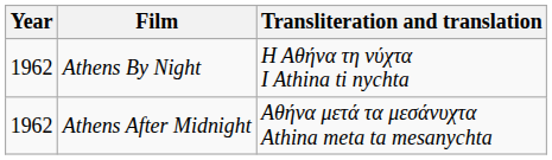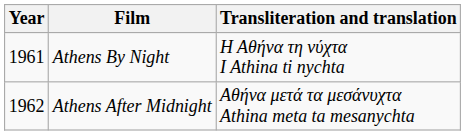Athens By Night | Year: 1962 -> 1961
